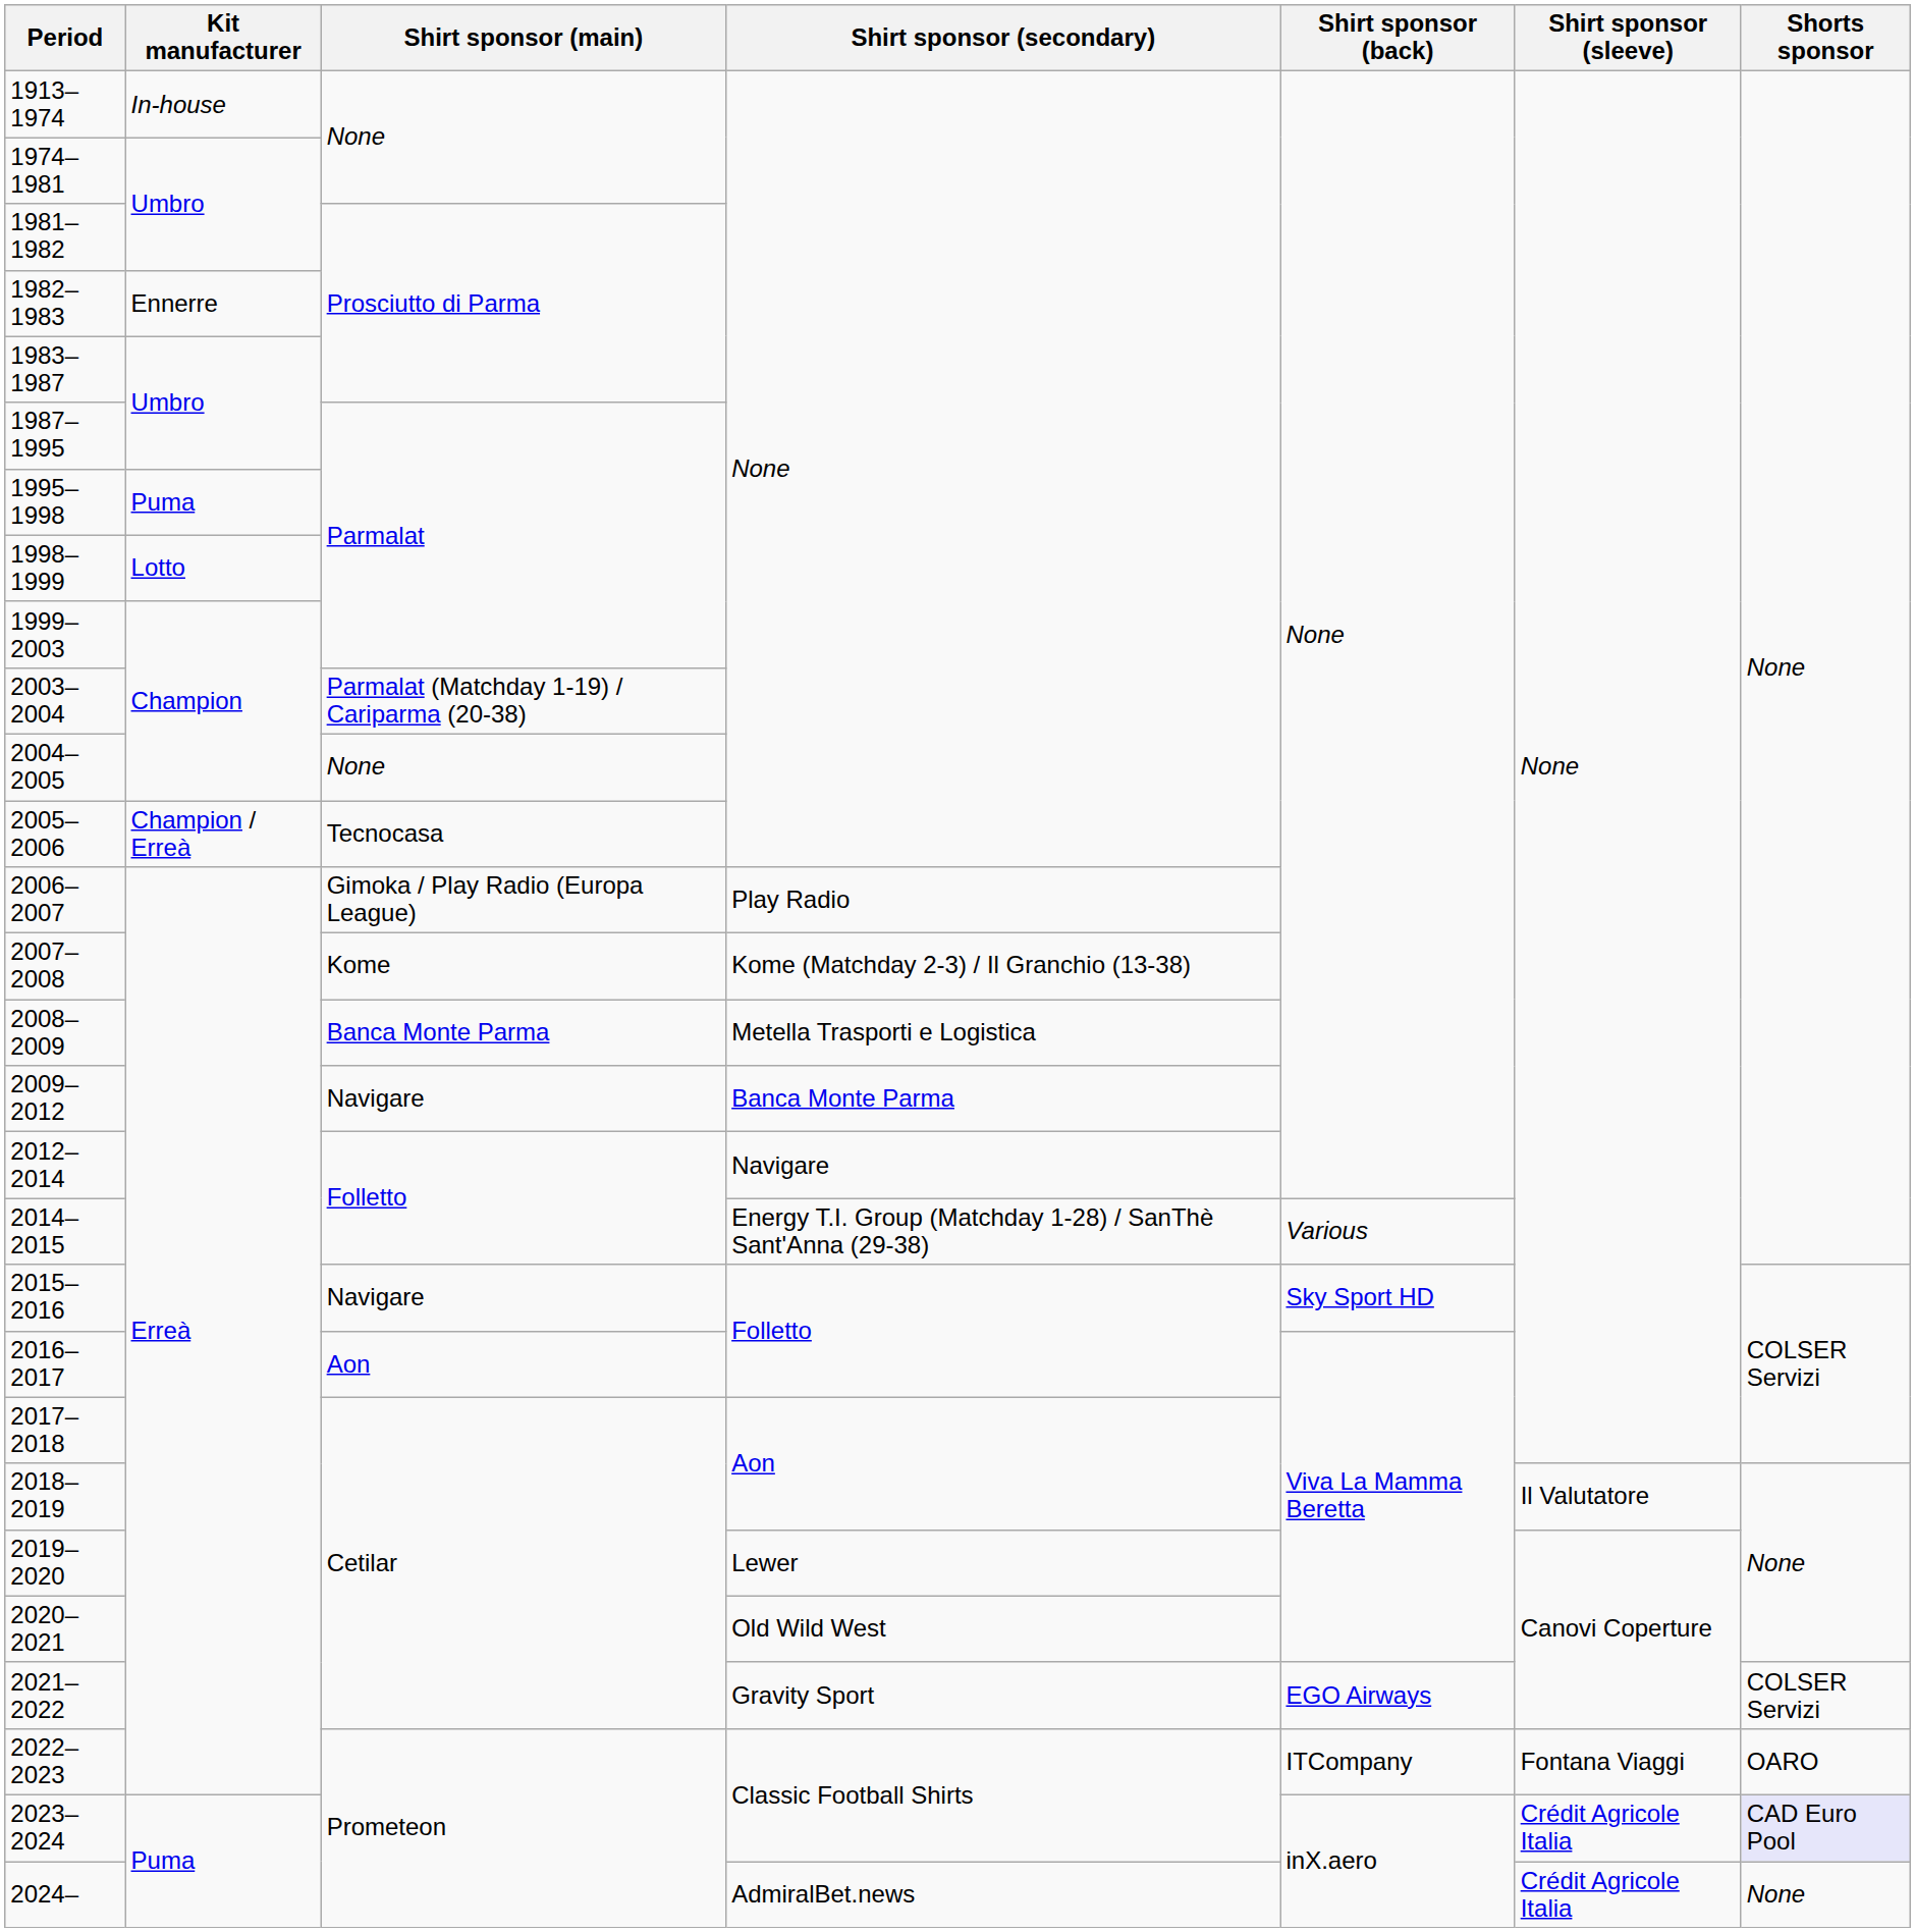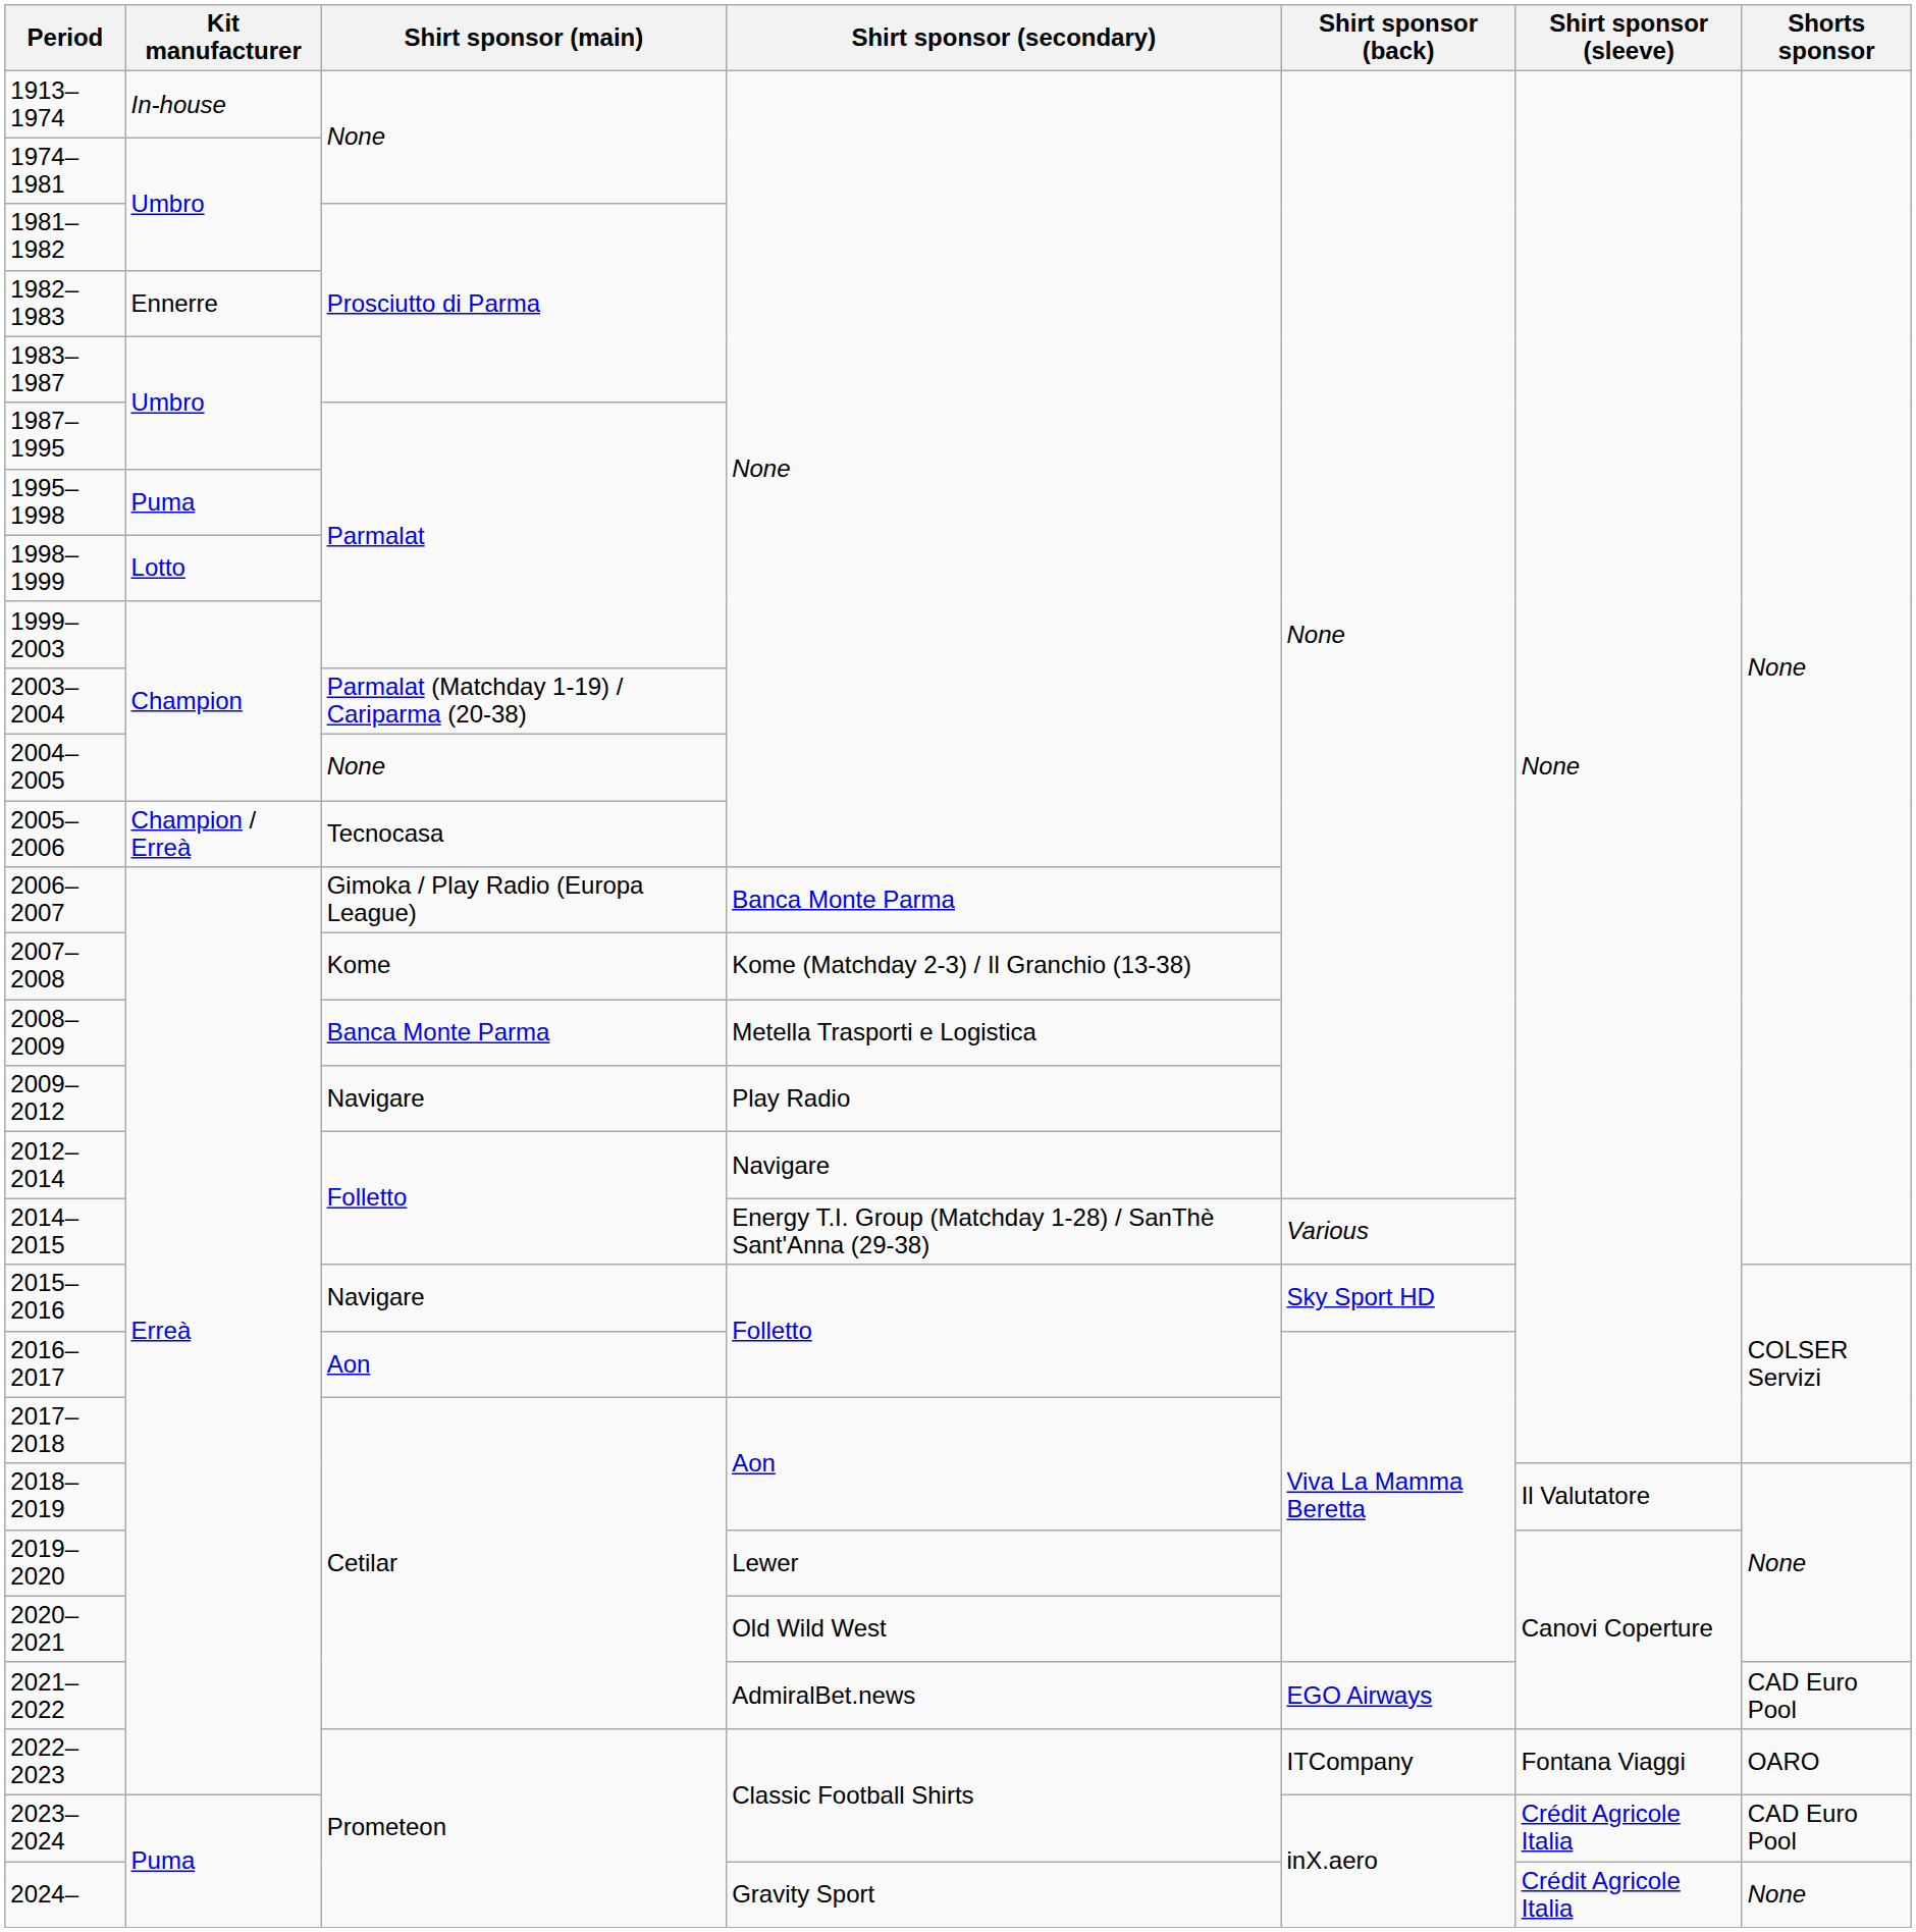2006–2007 | Shirt sponsor (secondary): Play Radio -> Banca Monte Parma
2009–2012 | Shirt sponsor (secondary): Banca Monte Parma -> Play Radio
2021–2022 | Shirt sponsor (secondary): Gravity Sport -> AdmiralBet.news
2021–2022 | Shorts sponsor: COLSER Servizi -> CAD Euro Pool
2023–2024 | Shorts sponsor: lavender background -> no background
2024– | Shirt sponsor (secondary): AdmiralBet.news -> Gravity Sport
